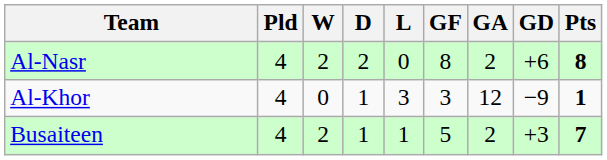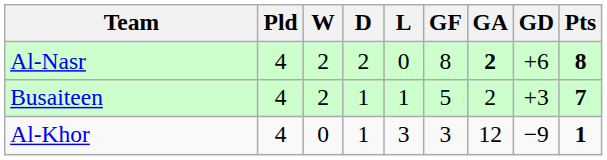Al-Nasr | GA: normal -> bold
rows swapped: Busaiteen <-> Al-Khor
